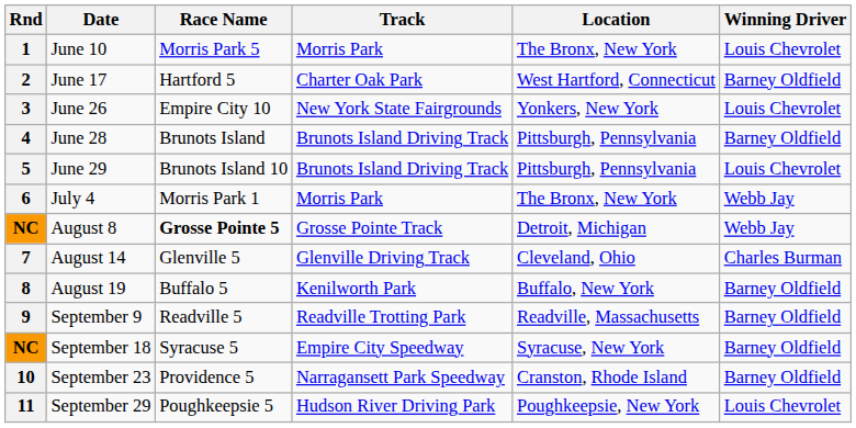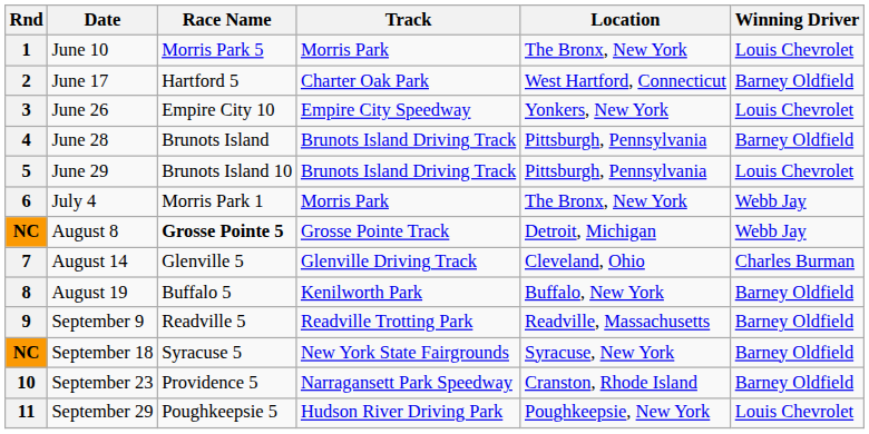3 | Track: New York State Fairgrounds -> Empire City Speedway
NC / September 18 | Track: Empire City Speedway -> New York State Fairgrounds
